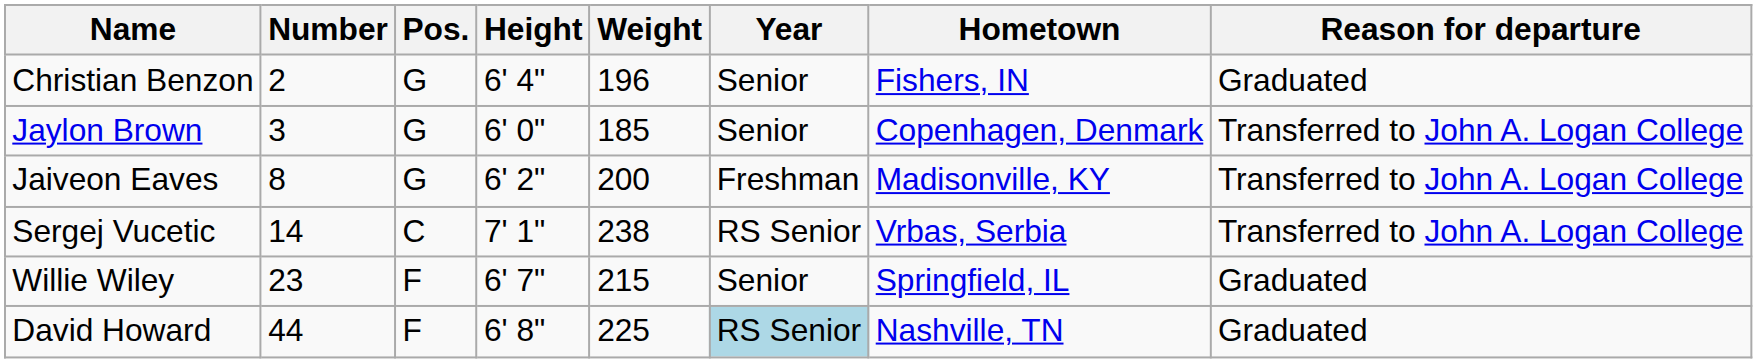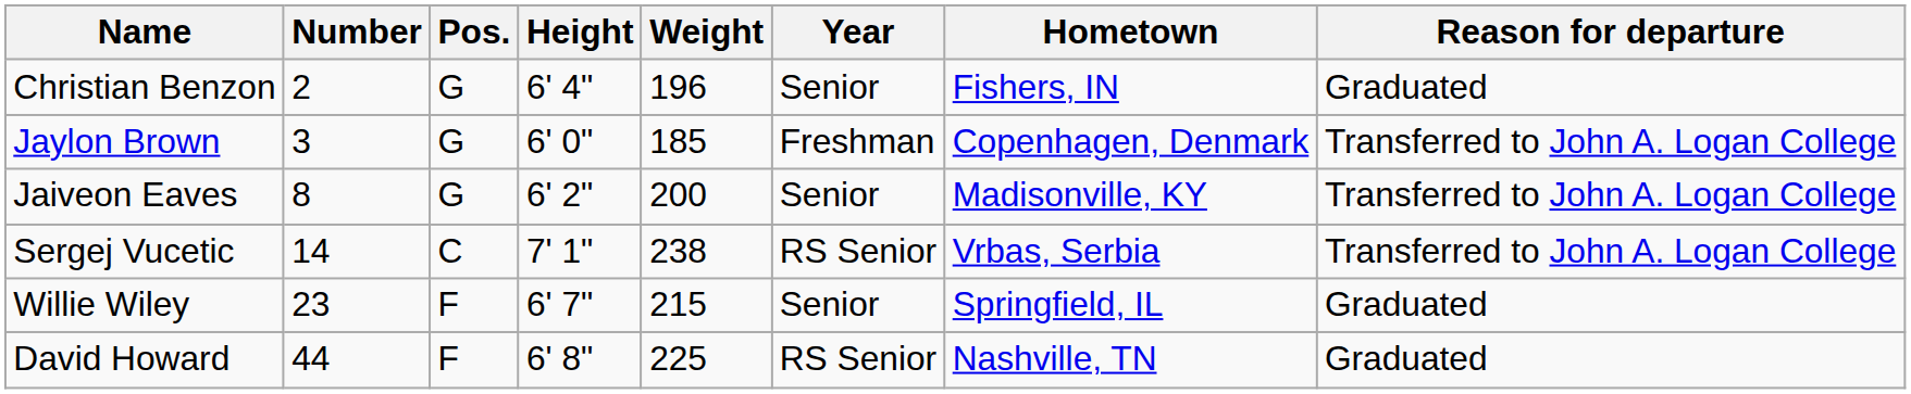Jaylon Brown | Year: Senior -> Freshman
Jaiveon Eaves | Year: Freshman -> Senior
David Howard | Year: lightblue background -> no background
